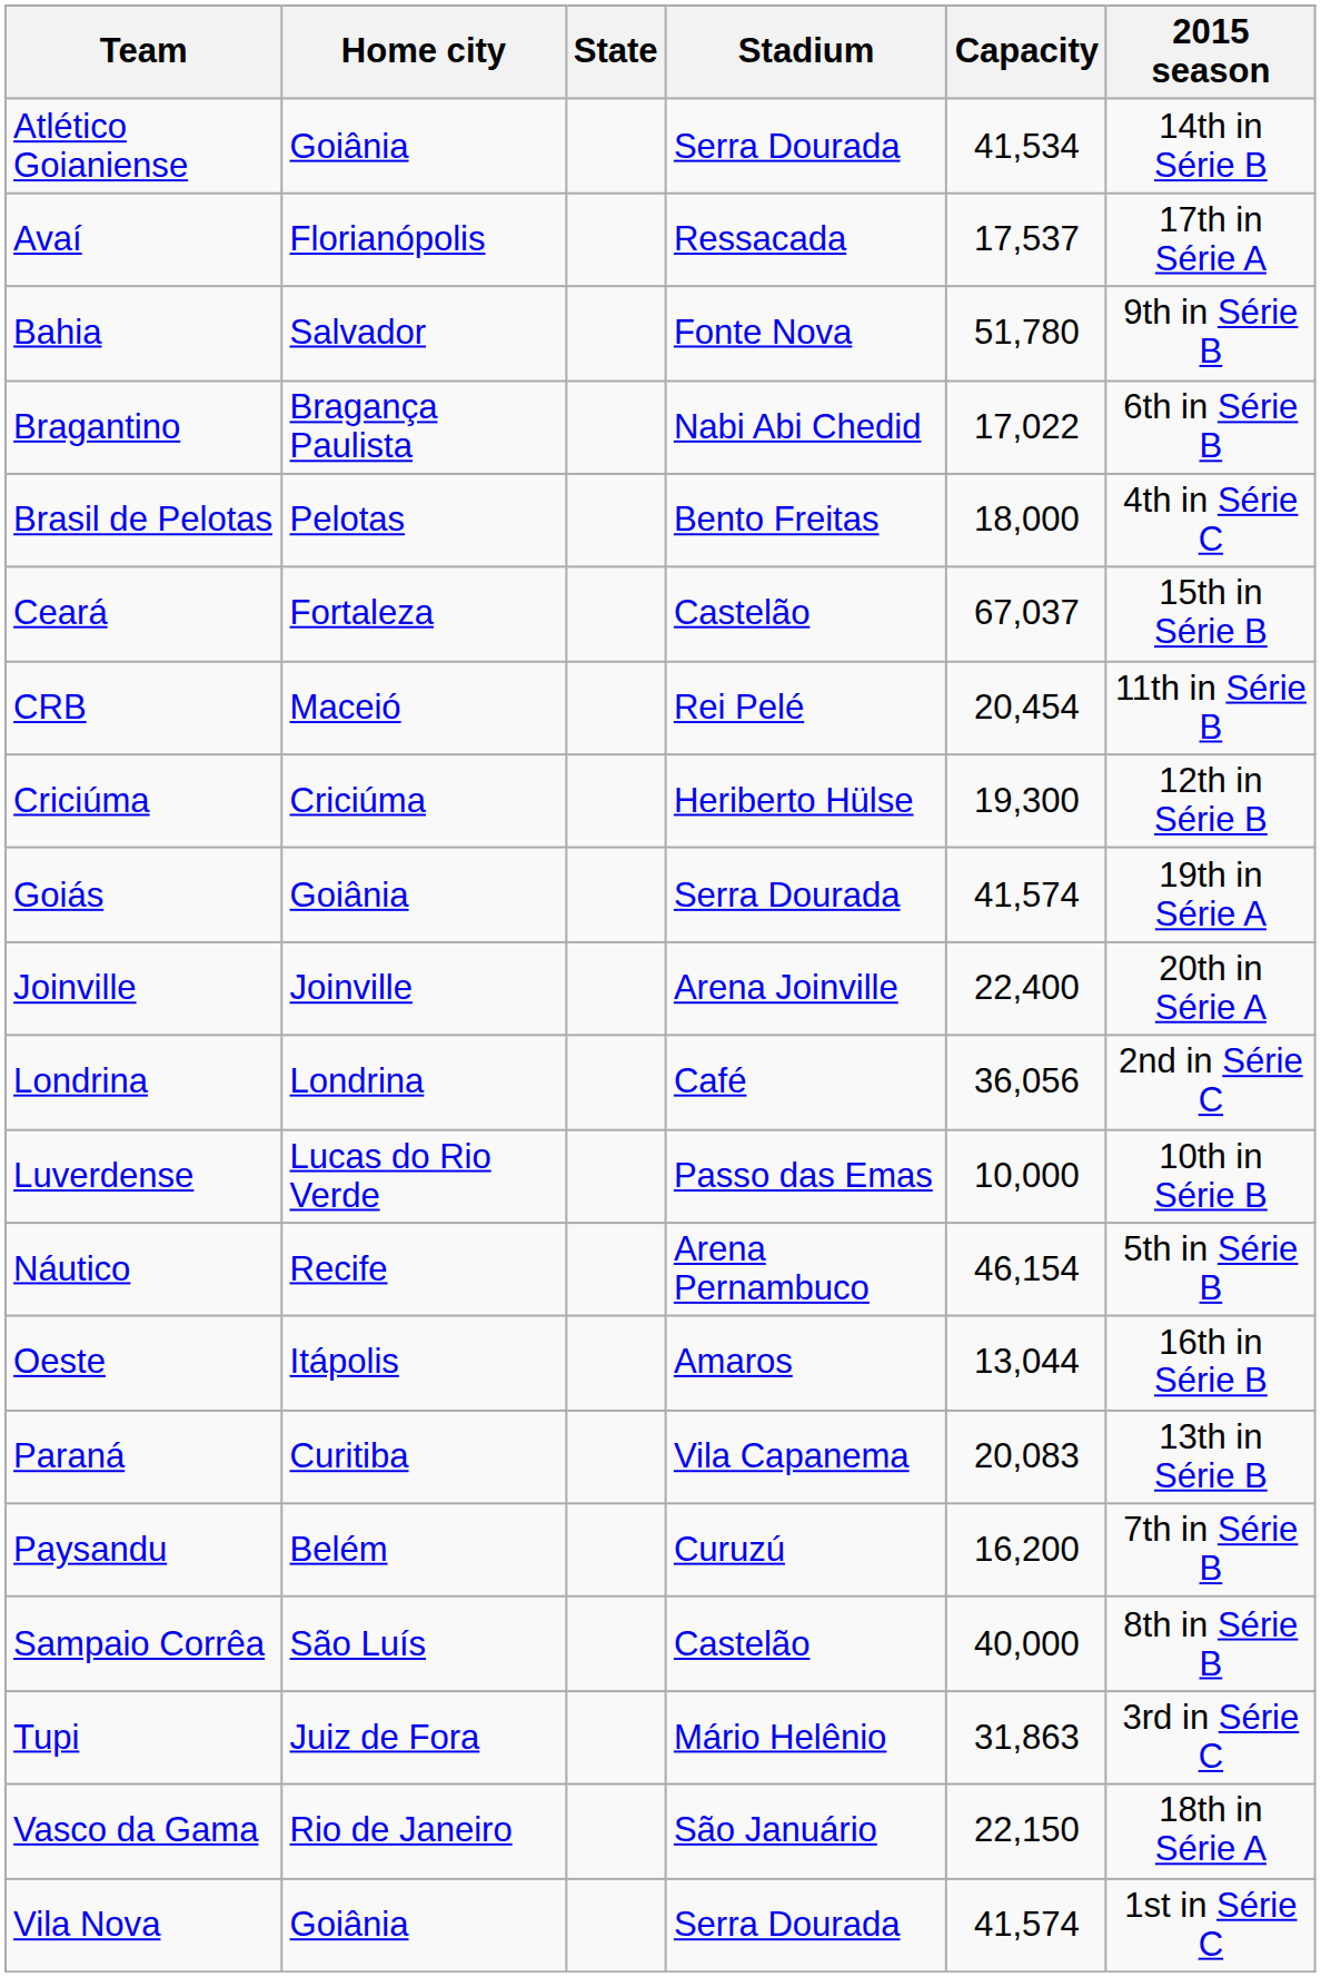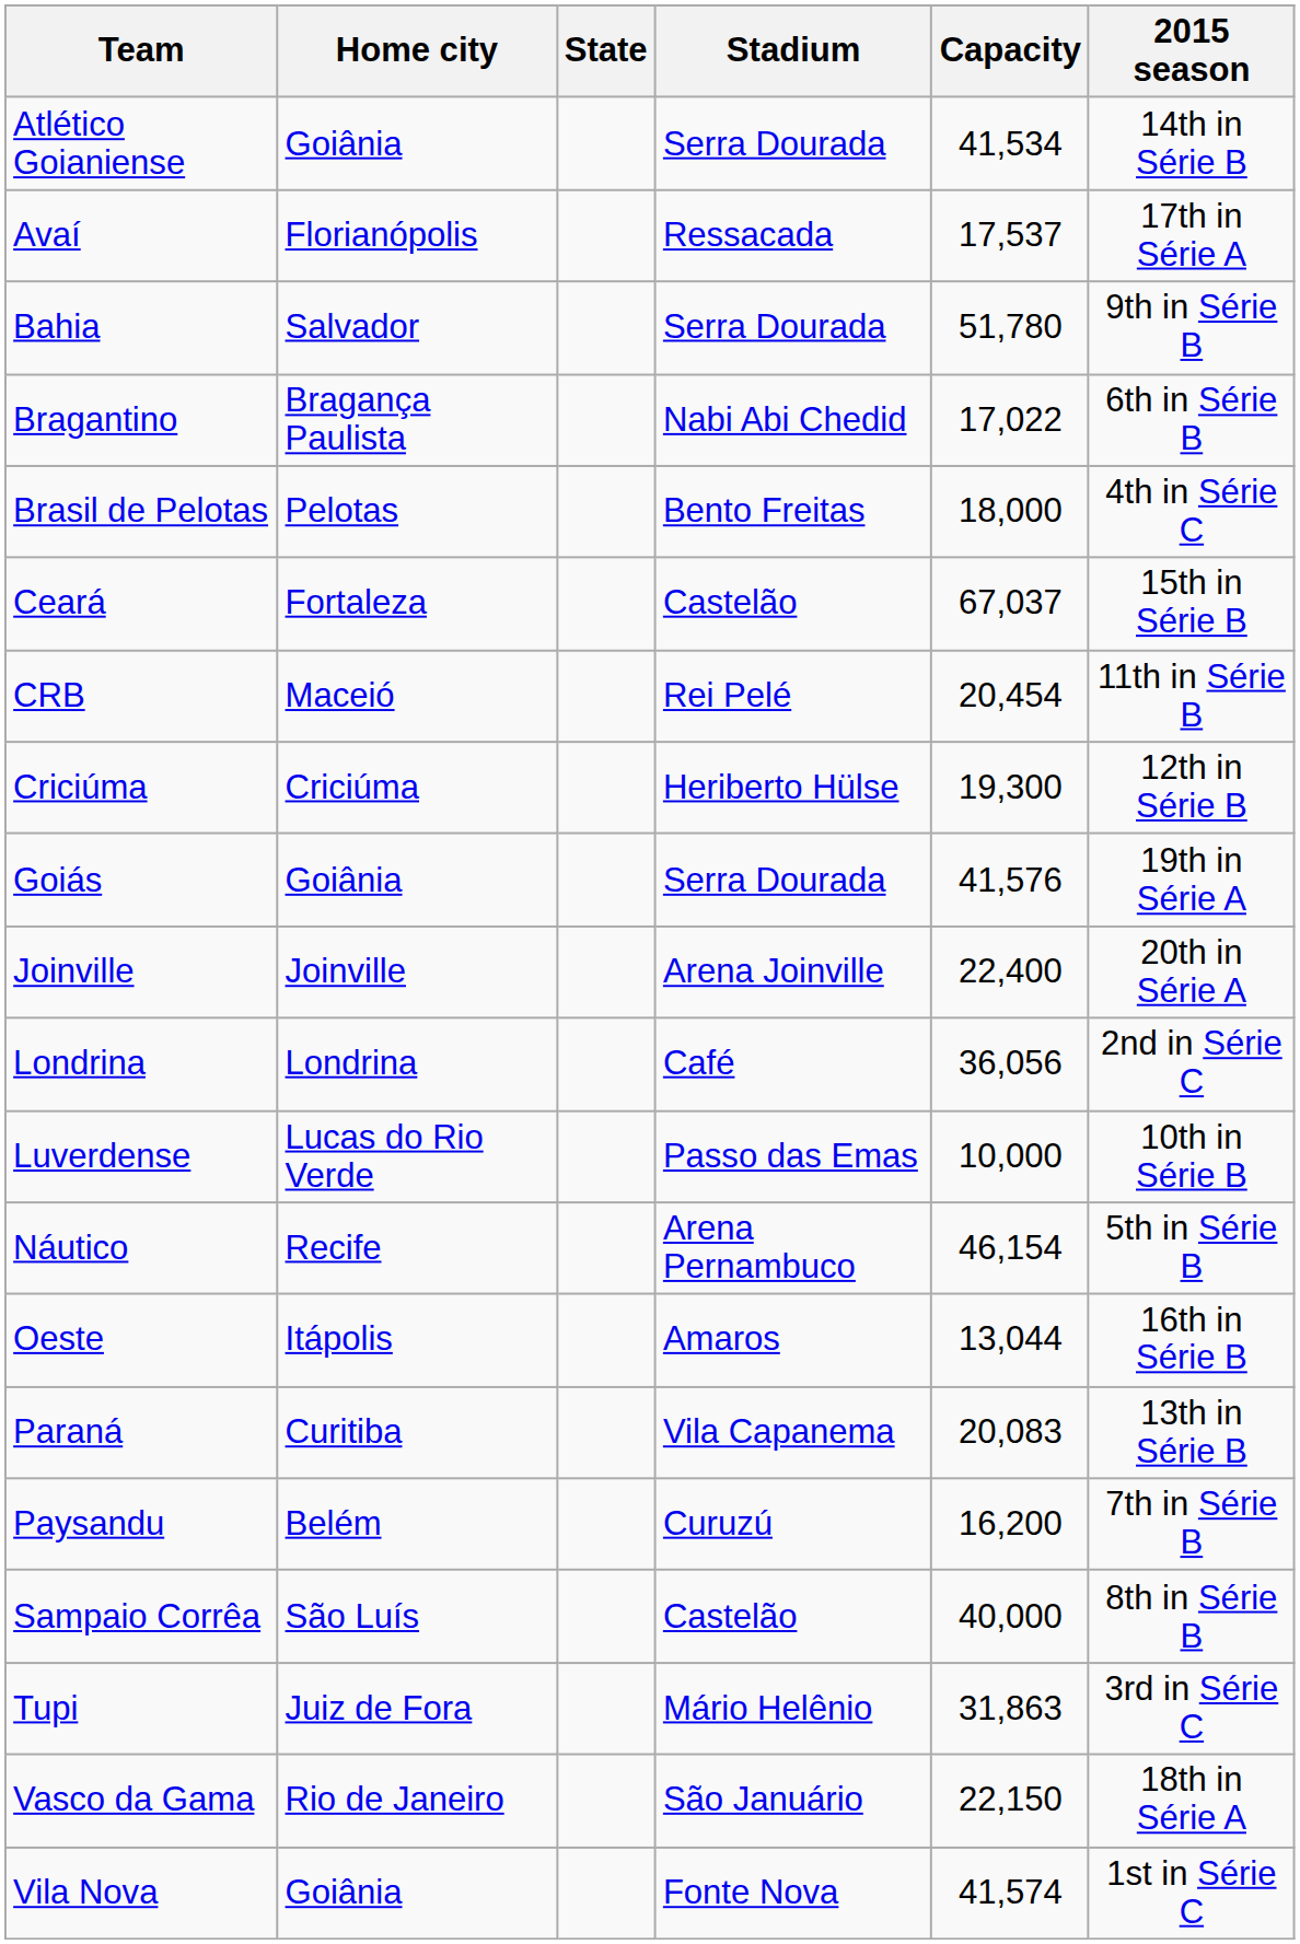Bahia | Stadium: Fonte Nova -> Serra Dourada
Goiás | Capacity: 41,574 -> 41,576
Vila Nova | Stadium: Serra Dourada -> Fonte Nova
